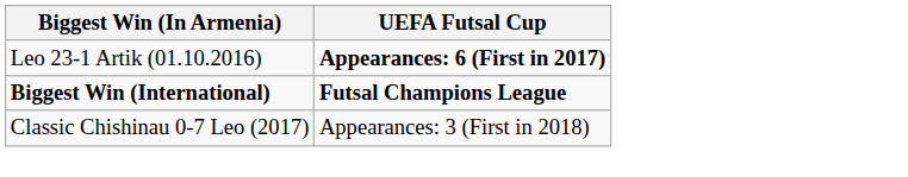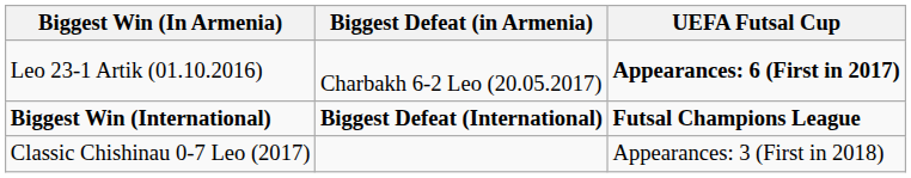+ column: Biggest Defeat (in Armenia) | Charbakh 6-2 Leo (20.05.2017) | Biggest Defeat (International)
